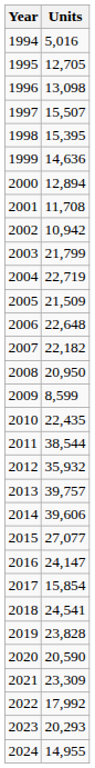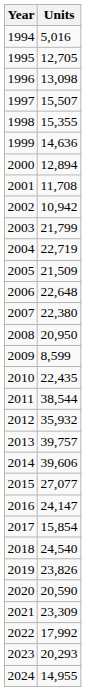1998 | Units: 15,395 -> 15,355
2007 | Units: 22,182 -> 22,380
2018 | Units: 24,541 -> 24,540
2019 | Units: 23,828 -> 23,826
